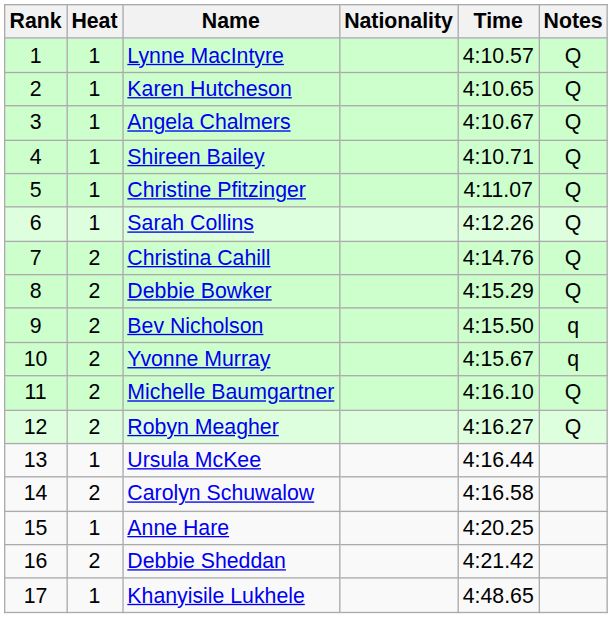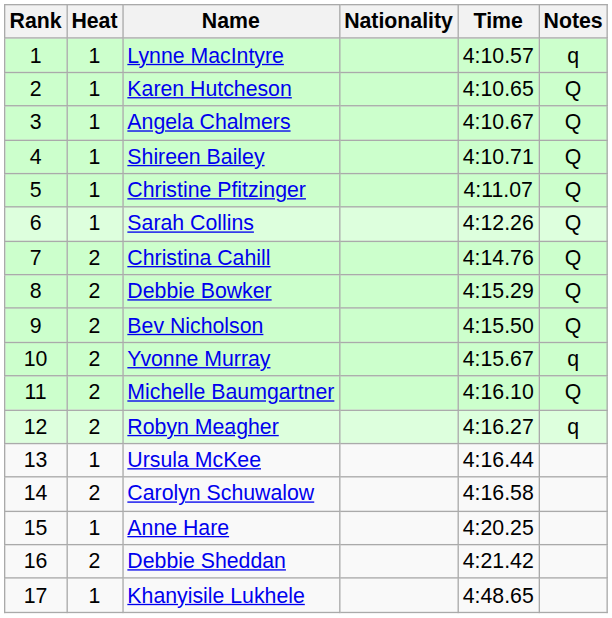Lynne MacIntyre | Notes: Q -> q
Bev Nicholson | Notes: q -> Q
Robyn Meagher | Notes: Q -> q
